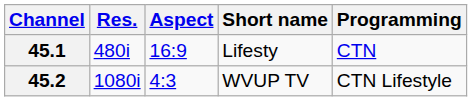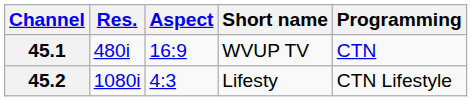45.1 | Short name: Lifesty -> WVUP TV
45.2 | Short name: WVUP TV -> Lifesty
